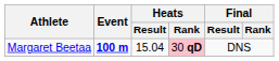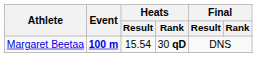Margaret Beetaa | Heats / Result: 15.04 -> 15.54
Margaret Beetaa | Heats / Rank: pink background -> no background
